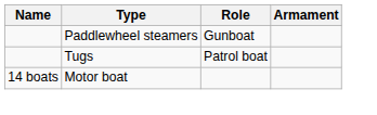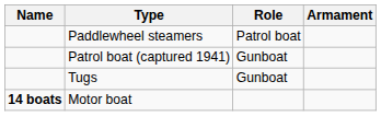Paddlewheel steamers | Role: Gunboat -> Patrol boat
+ row: Patrol boat (captured 1941) | Gunboat
Tugs | Role: Patrol boat -> Gunboat
Motor boat | Name: normal -> bold
